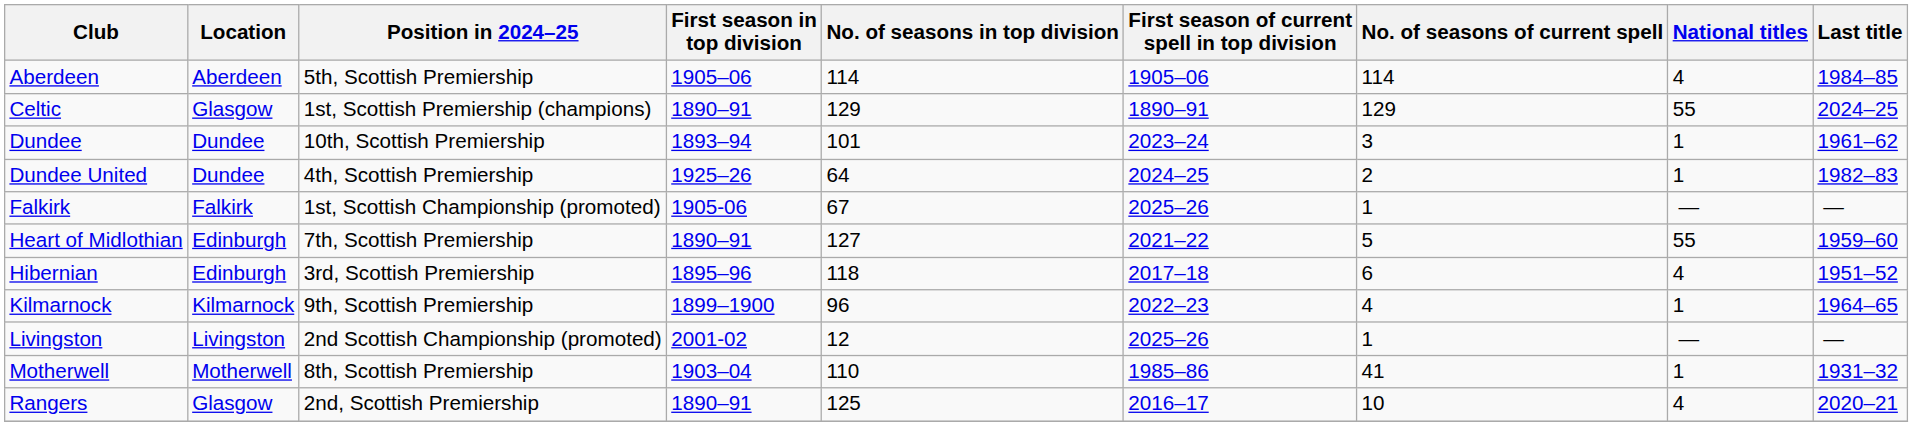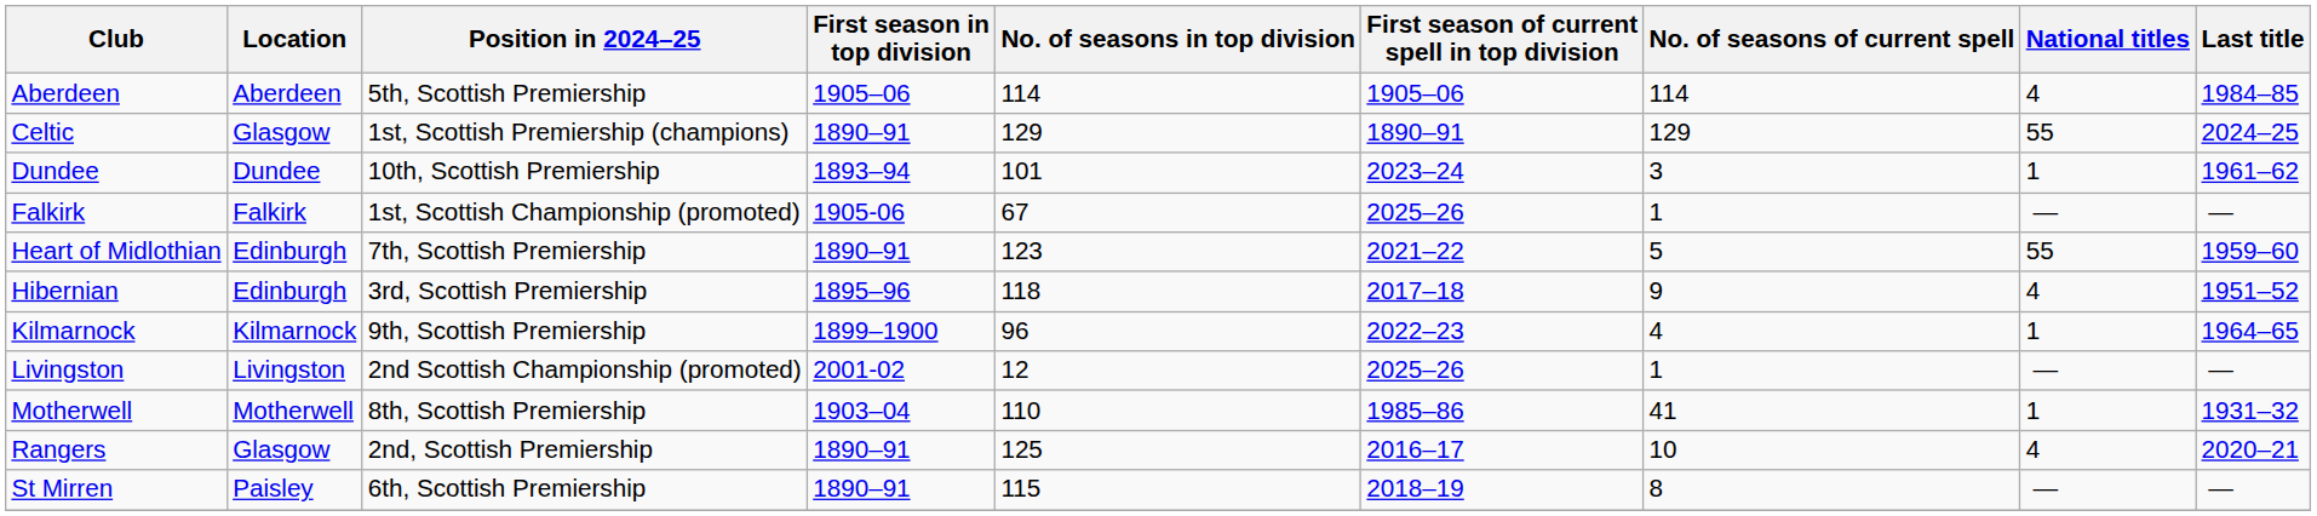- row: Dundee United | Dundee | 4th, Scottish Premiership | 1925–26 | 64 | 2024–25 | 2 | 1 | 1982–83
Heart of Midlothian | No. of seasons in top division: 127 -> 123
Hibernian | No. of seasons of current spell: 6 -> 9
+ row: St Mirren | Paisley | 6th, Scottish Premiership | 1890–91 | 115 | 2018–19 | 8 | — | —
